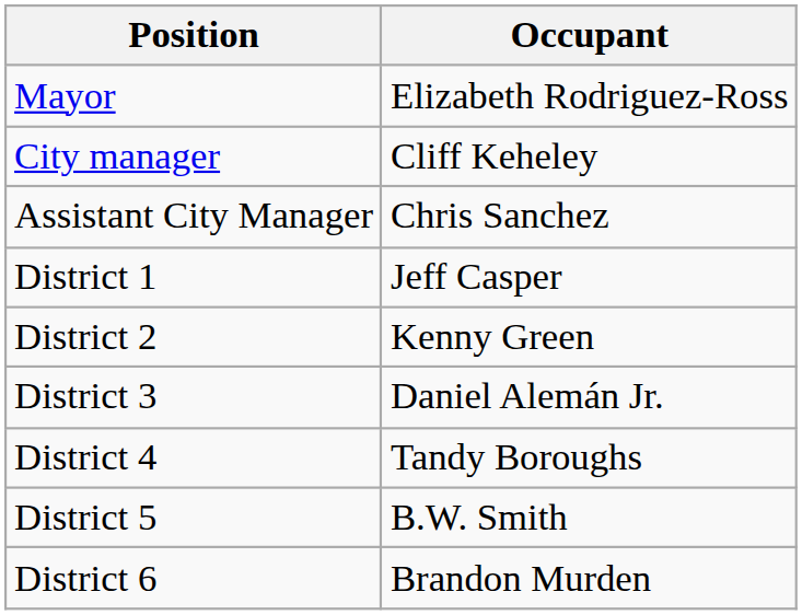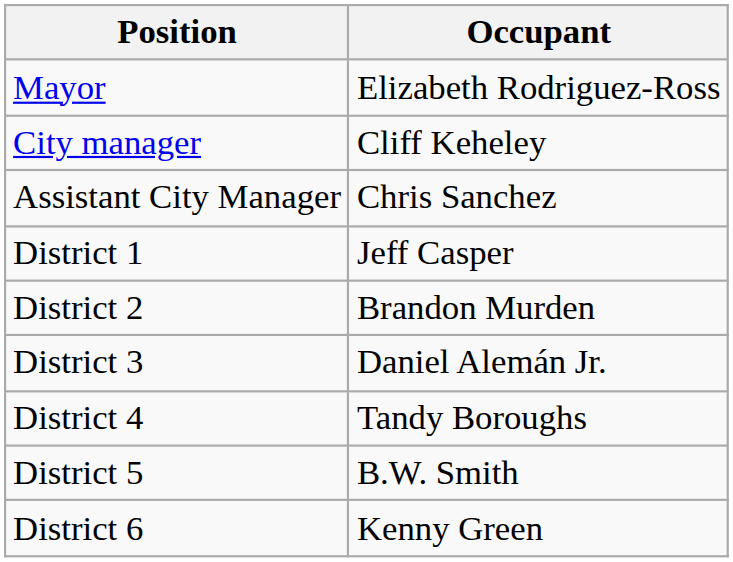District 2 | Occupant: Kenny Green -> Brandon Murden
District 6 | Occupant: Brandon Murden -> Kenny Green
